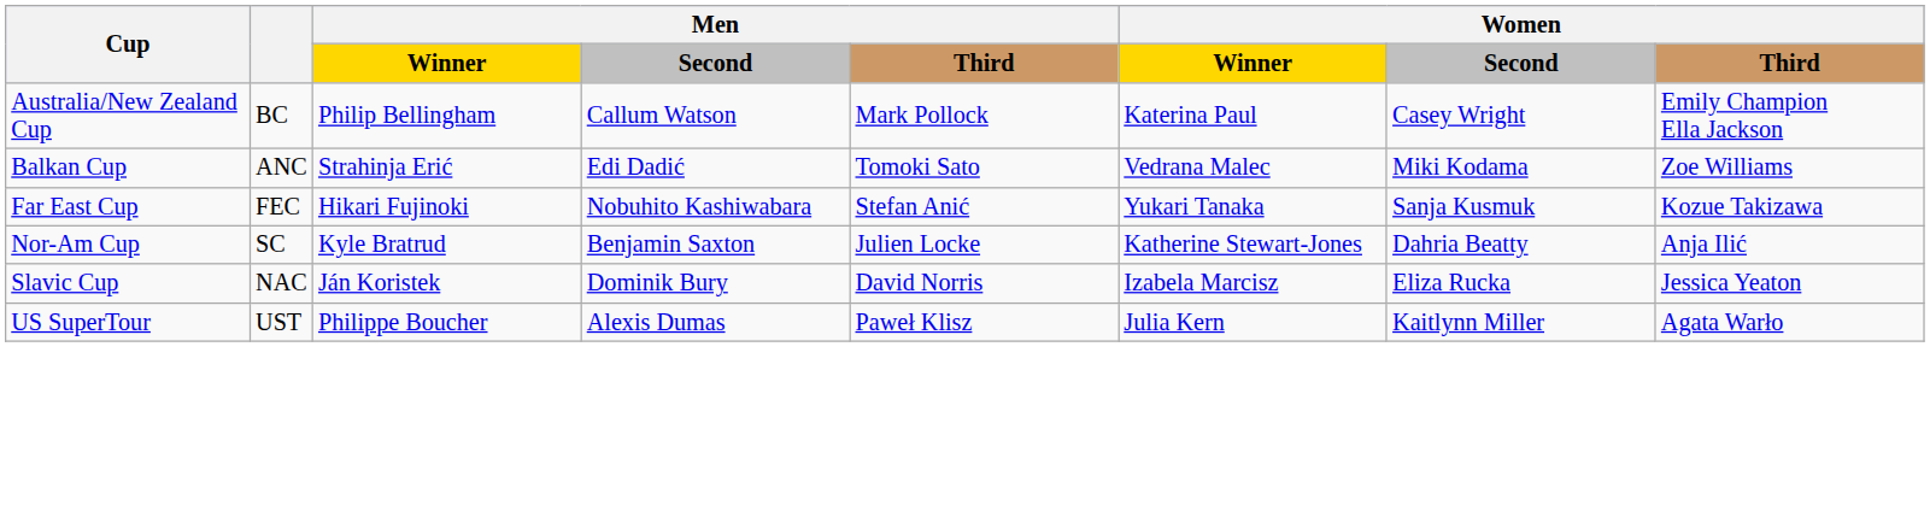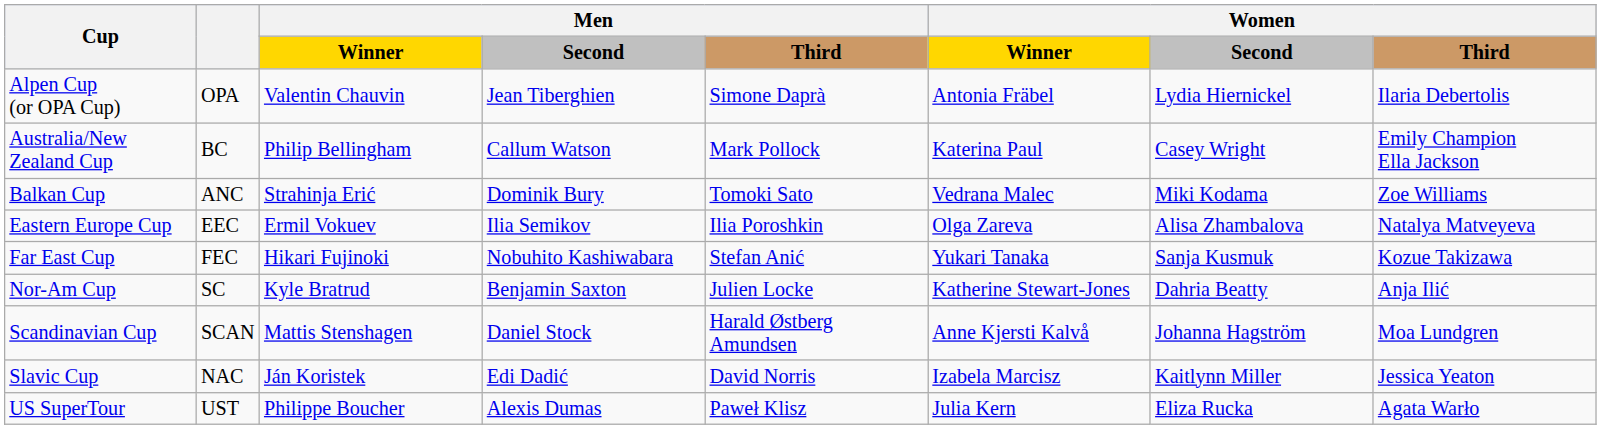+ row: Alpen Cup (or OPA Cup) | OPA | Valentin Chauvin | Jean Tiberghien | Simone Daprà | Antonia Fräbel | Lydia Hiernickel | Ilaria Debertolis
Balkan Cup | Men / Second: Edi Dadić -> Dominik Bury
+ row: Eastern Europe Cup | EEC | Ermil Vokuev | Ilia Semikov | Ilia Poroshkin | Olga Zareva | Alisa Zhambalova | Natalya Matveyeva
+ row: Scandinavian Cup | SCAN | Mattis Stenshagen | Daniel Stock | Harald Østberg Amundsen | Anne Kjersti Kalvå | Johanna Hagström | Moa Lundgren
Slavic Cup | Men / Second: Dominik Bury -> Edi Dadić
Slavic Cup | Women / Second: Eliza Rucka -> Kaitlynn Miller
US SuperTour | Women / Second: Kaitlynn Miller -> Eliza Rucka
